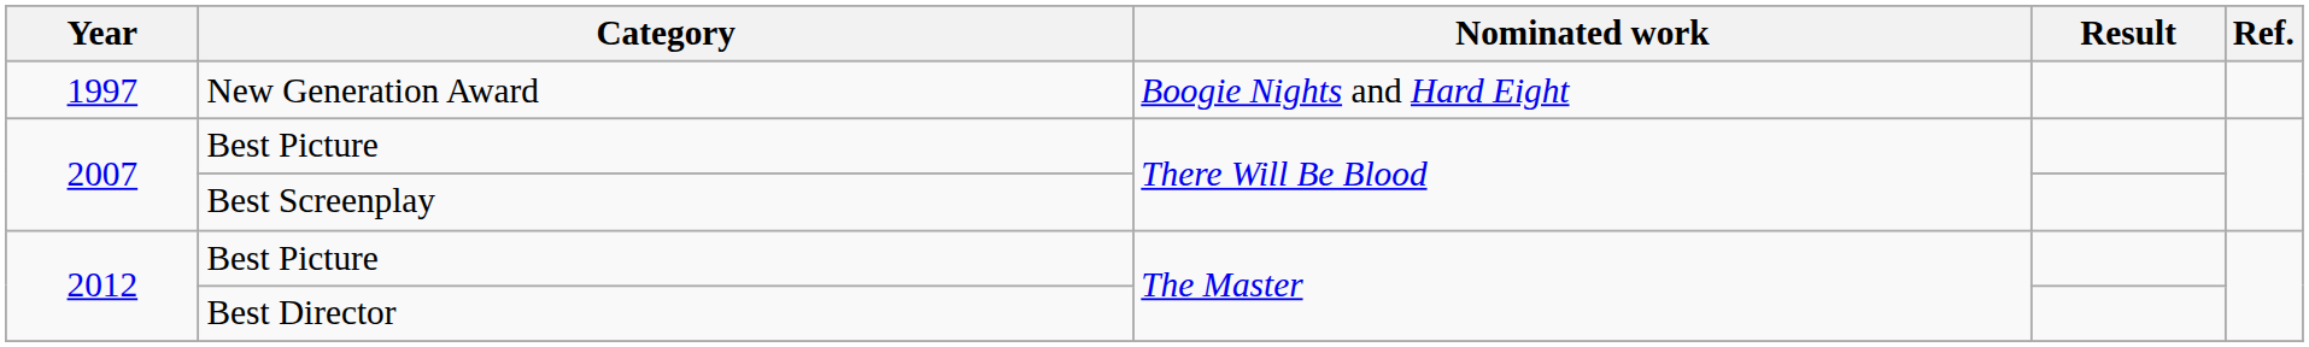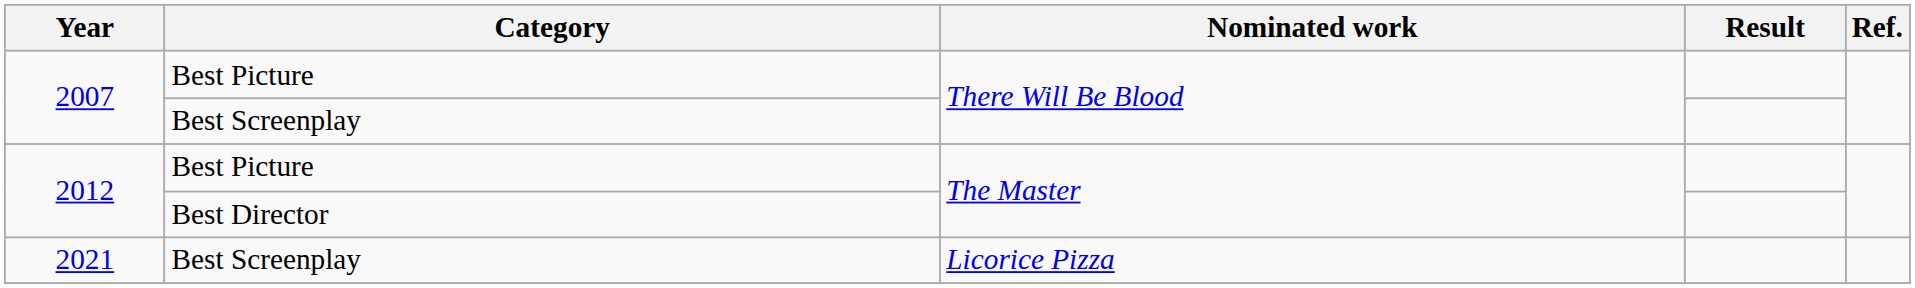- row: 1997 | New Generation Award | Boogie Nights and Hard Eight
+ row: 2021 | Best Screenplay | Licorice Pizza
